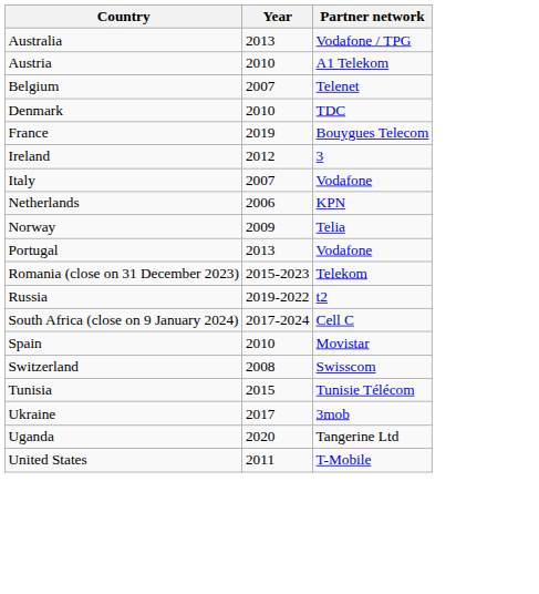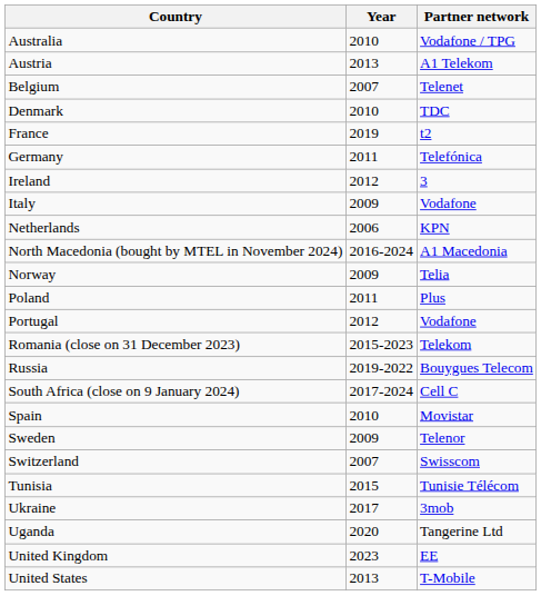Australia | Year: 2013 -> 2010
Austria | Year: 2010 -> 2013
France | Partner network: Bouygues Telecom -> t2
+ row: Germany | 2011 | Telefónica
Italy | Year: 2007 -> 2009
+ row: North Macedonia (bought by MTEL in November 2024) | 2016-2024 | A1 Macedonia
+ row: Poland | 2011 | Plus
Portugal | Year: 2013 -> 2012
Russia | Partner network: t2 -> Bouygues Telecom
+ row: Sweden | 2009 | Telenor
Switzerland | Year: 2008 -> 2007
+ row: United Kingdom | 2023 | EE
United States | Year: 2011 -> 2013
